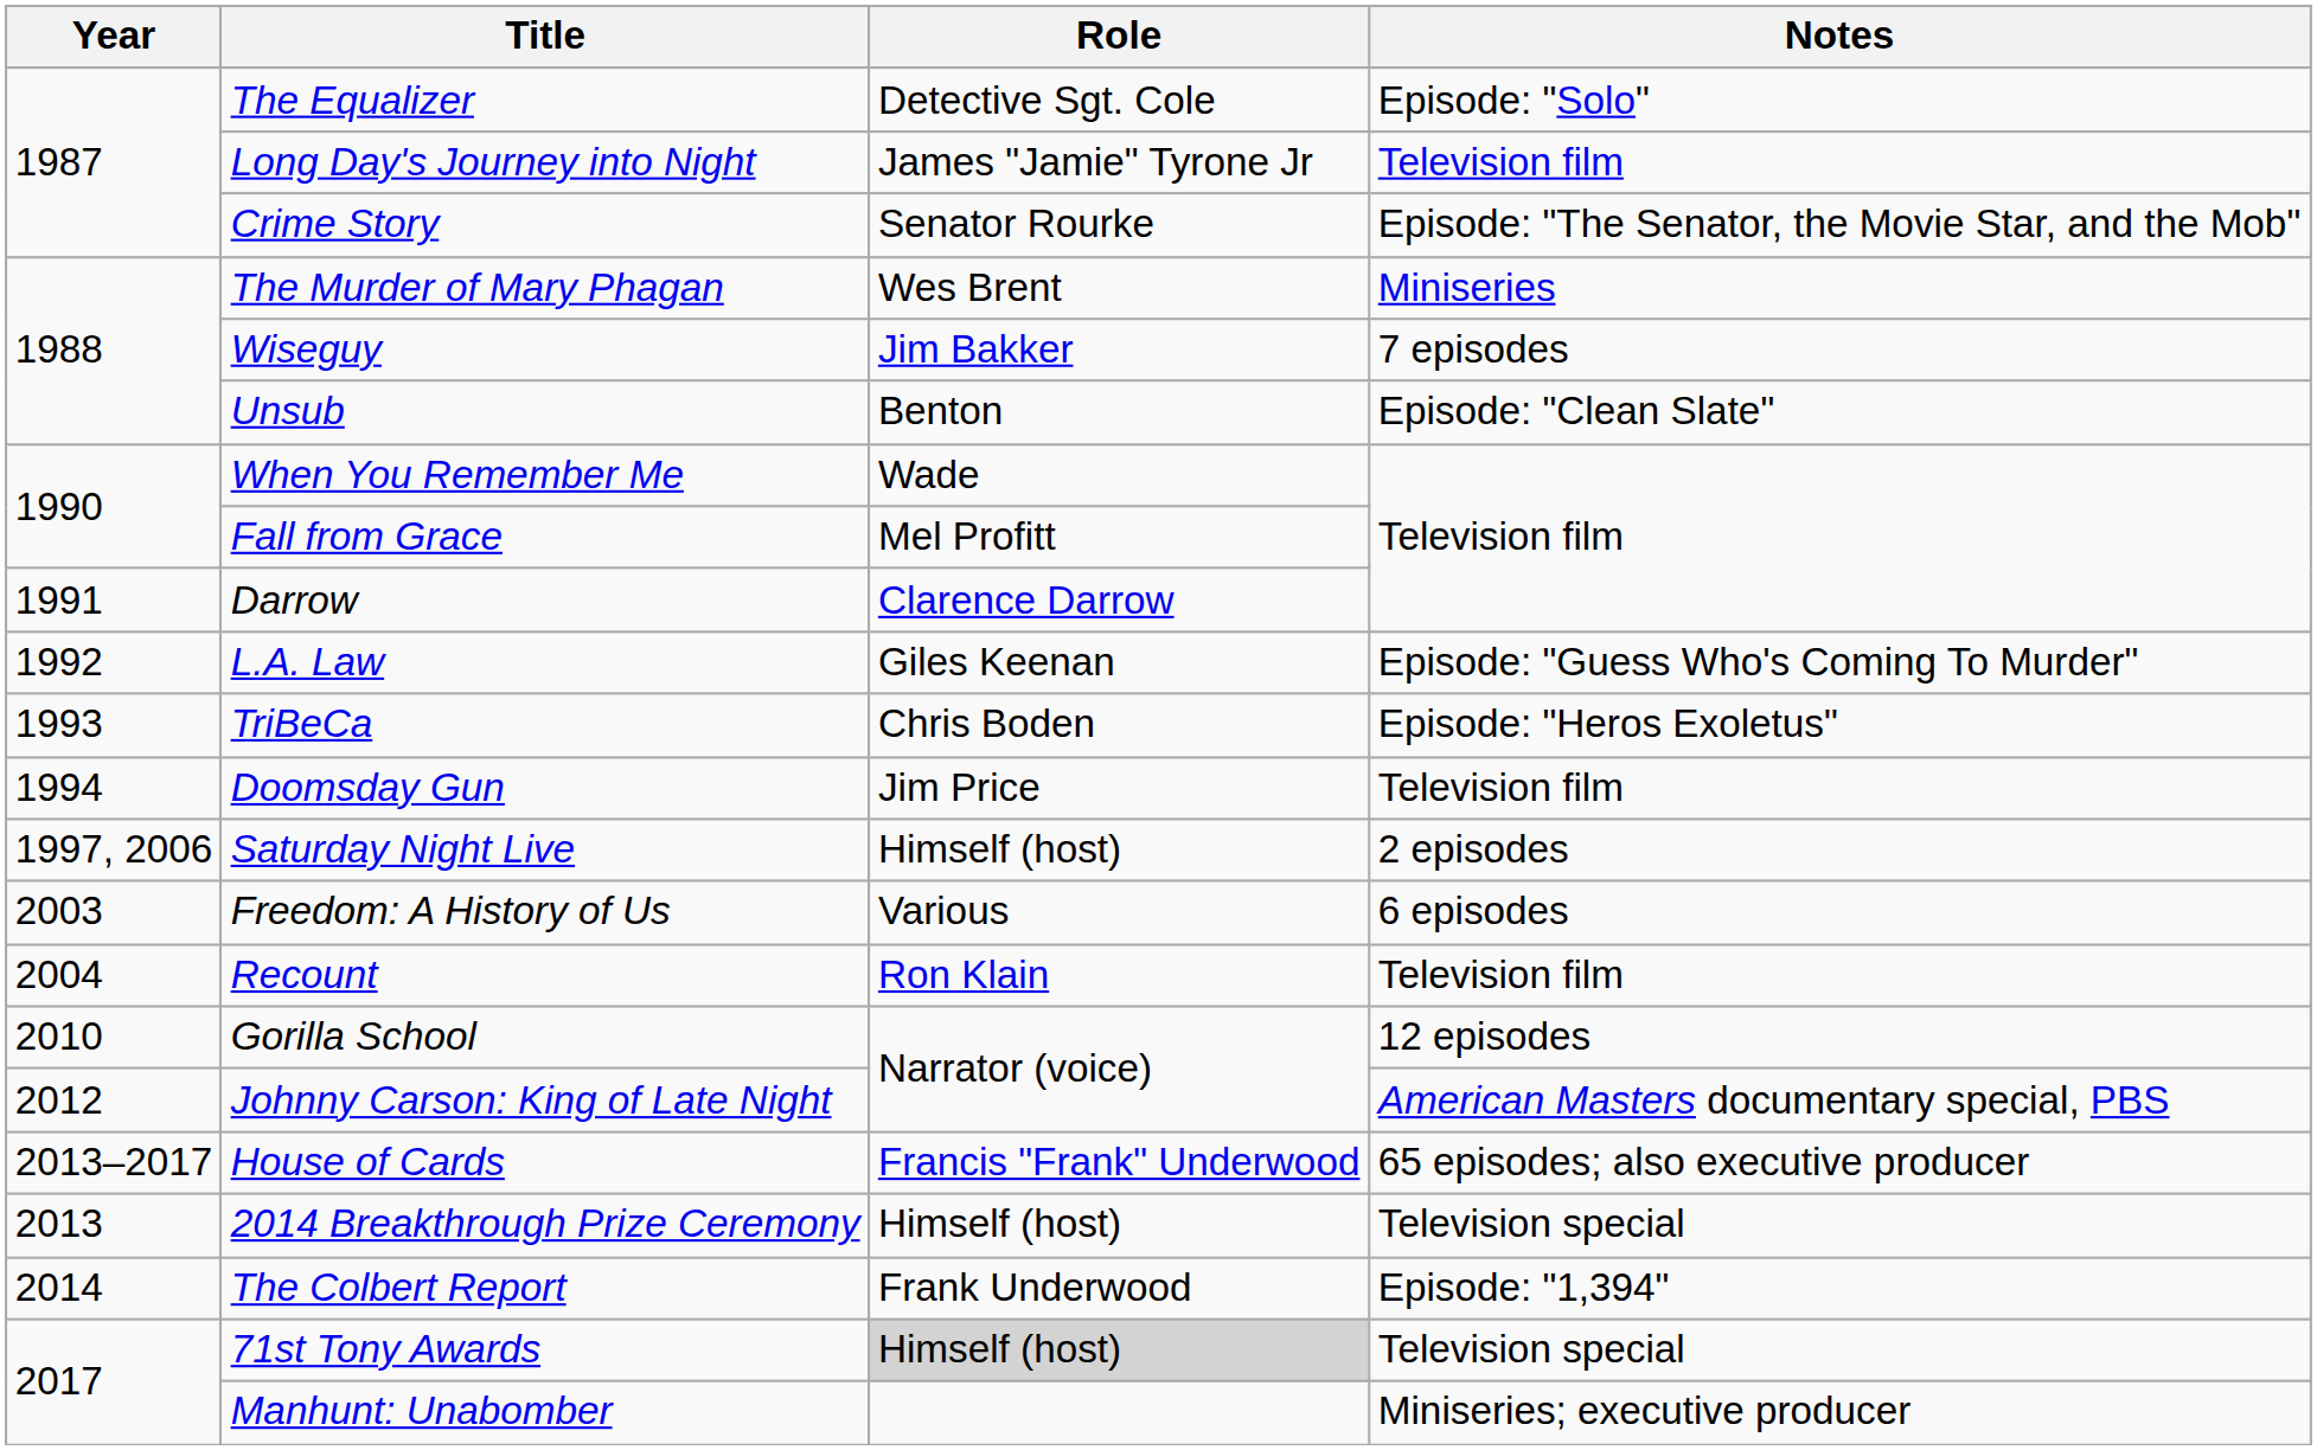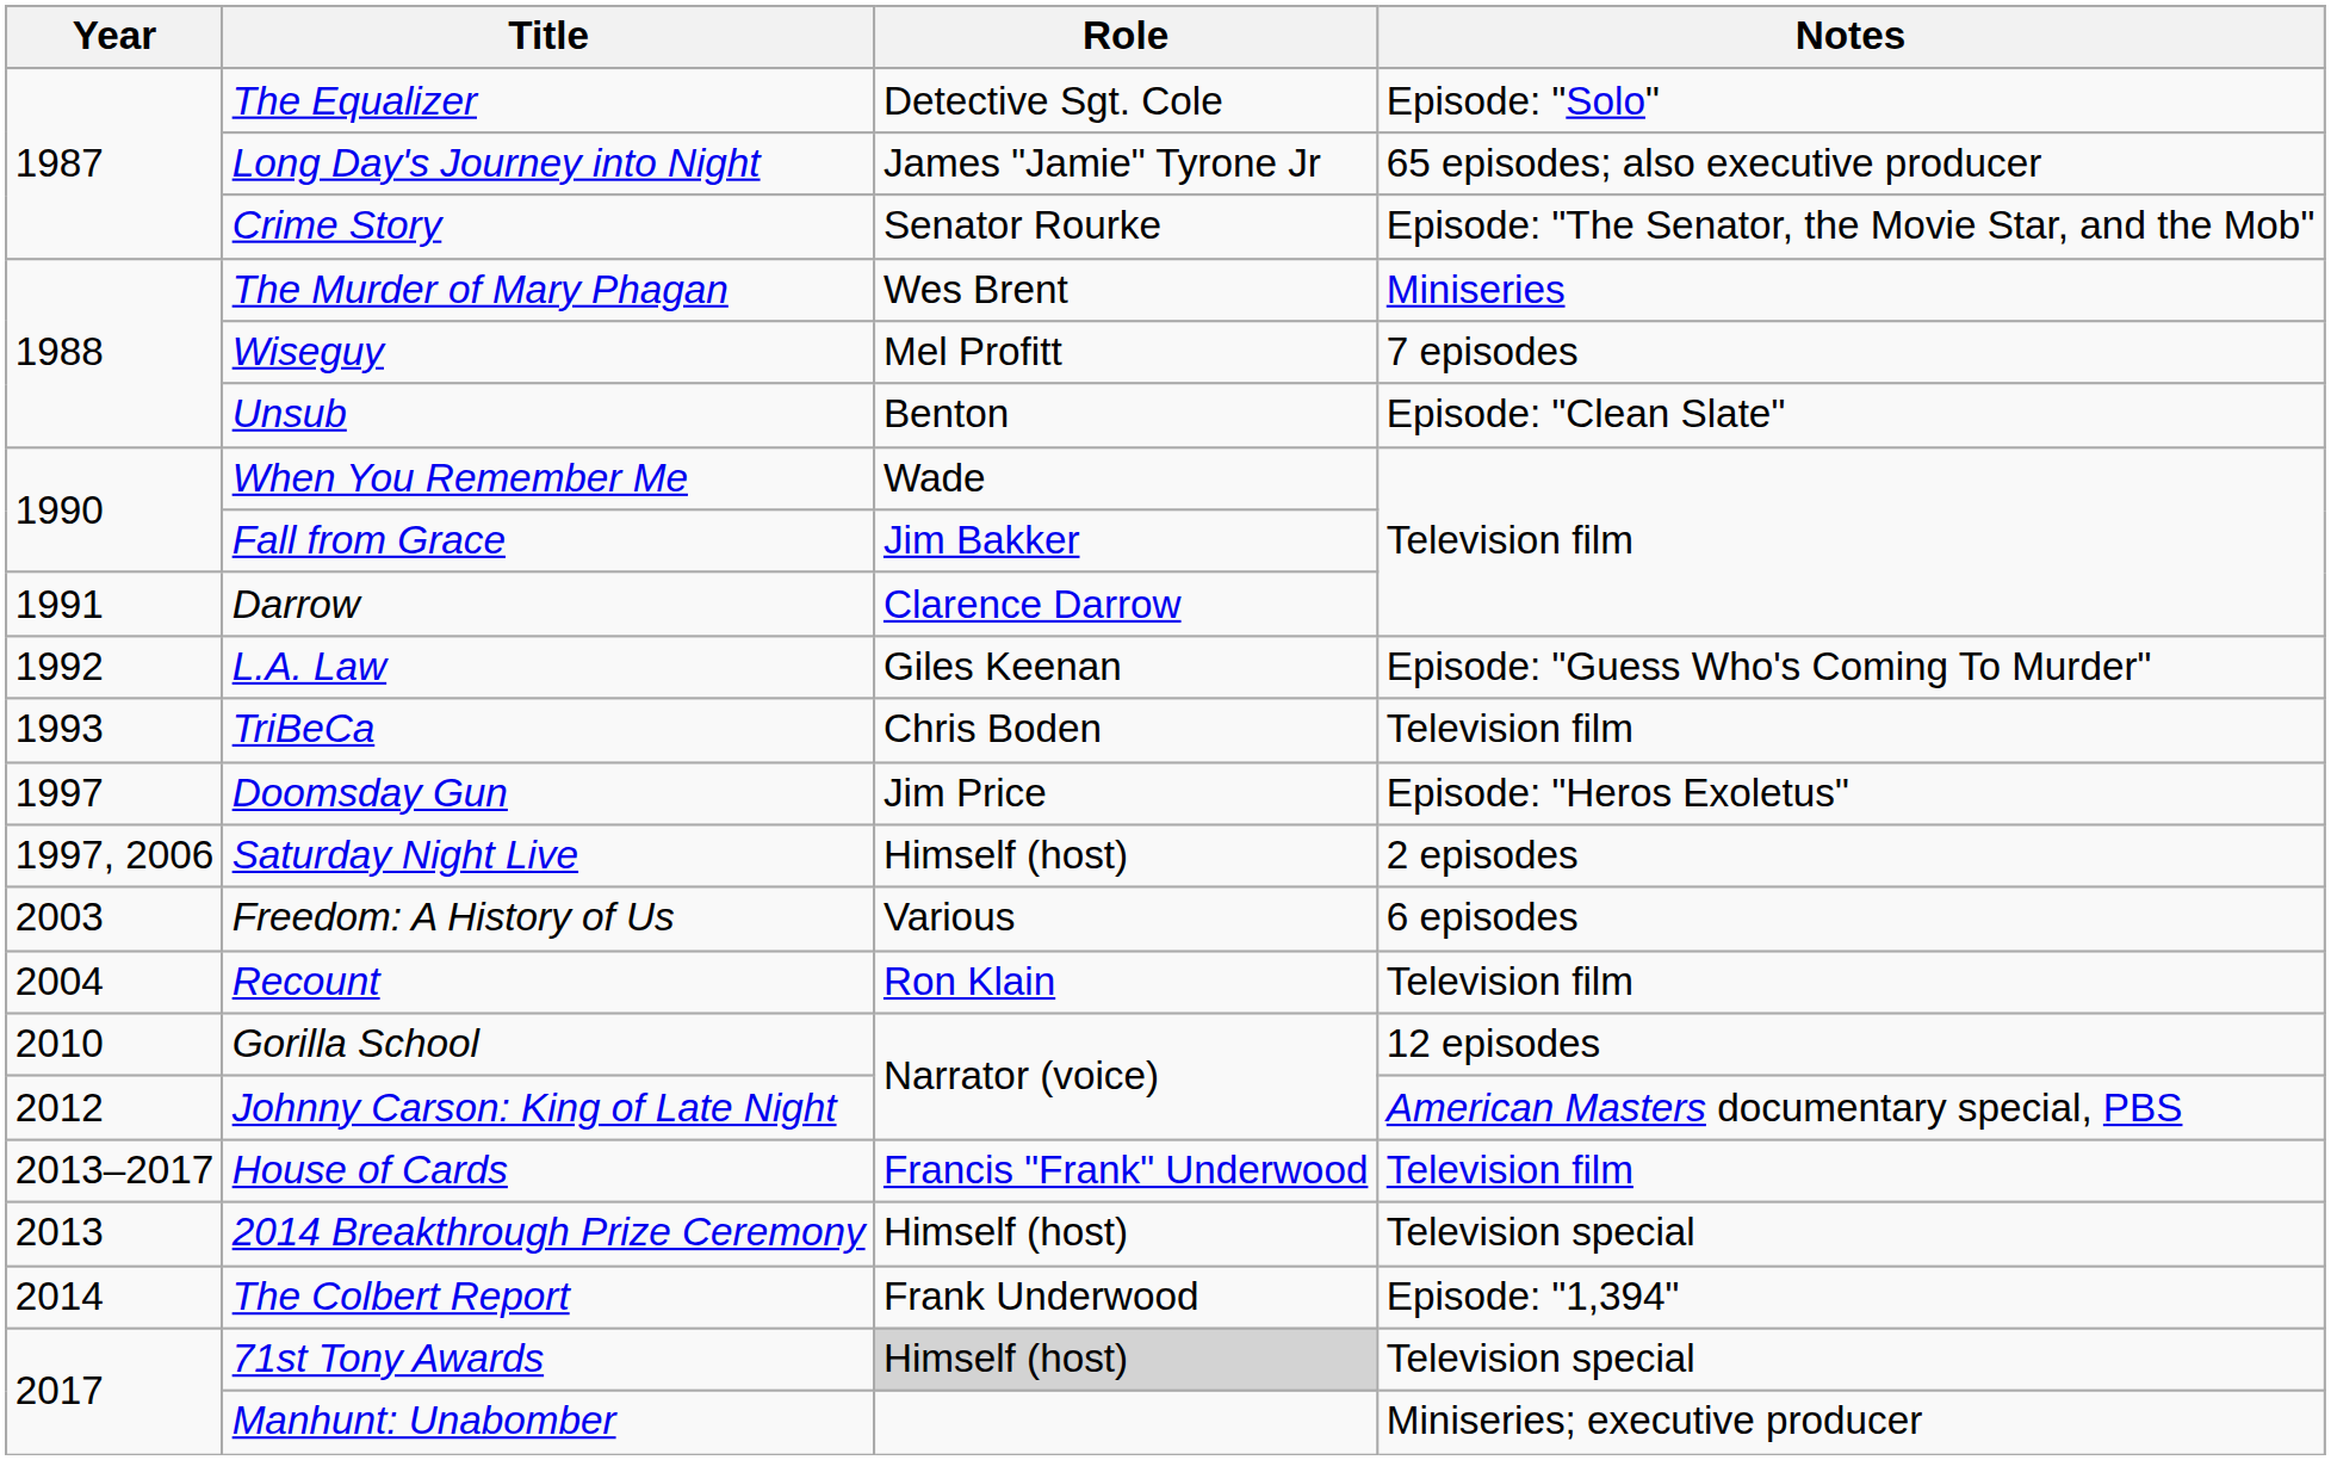Long Day's Journey into Night | Notes: Television film -> 65 episodes; also executive producer
Wiseguy | Role: Jim Bakker -> Mel Profitt
Fall from Grace | Role: Mel Profitt -> Jim Bakker
TriBeCa | Notes: Episode: "Heros Exoletus" -> Television film
Doomsday Gun | Year: 1994 -> 1997
Doomsday Gun | Notes: Television film -> Episode: "Heros Exoletus"
House of Cards | Notes: 65 episodes; also executive producer -> Television film
